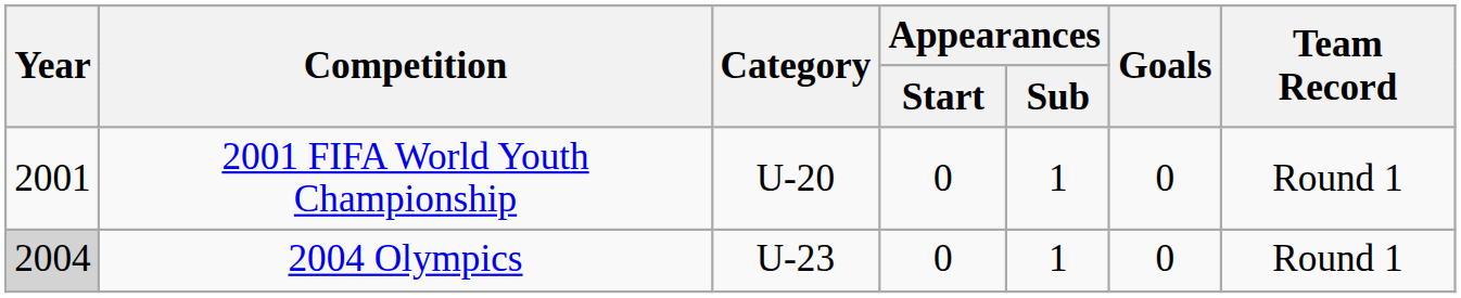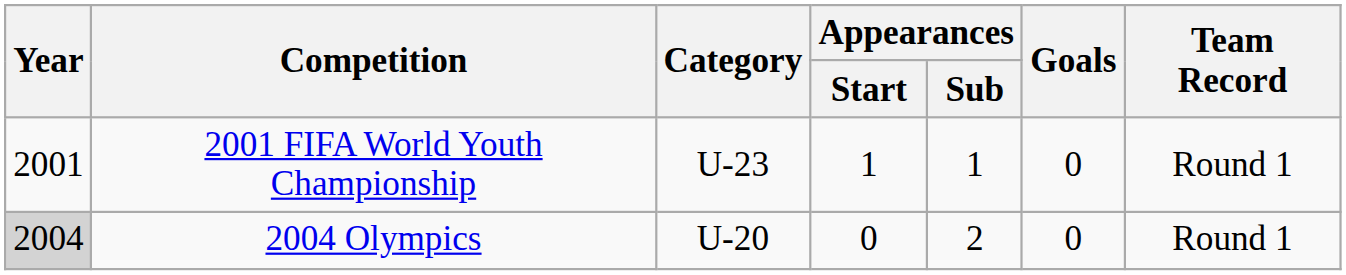2001 FIFA World Youth Championship | Category: U-20 -> U-23
2001 FIFA World Youth Championship | Appearances / Start: 0 -> 1
2004 Olympics | Category: U-23 -> U-20
2004 Olympics | Appearances / Sub: 1 -> 2
